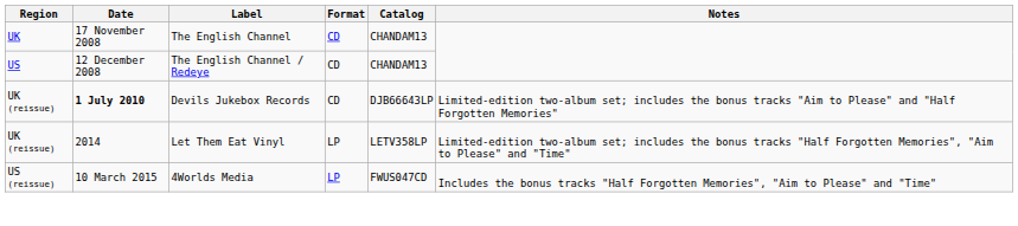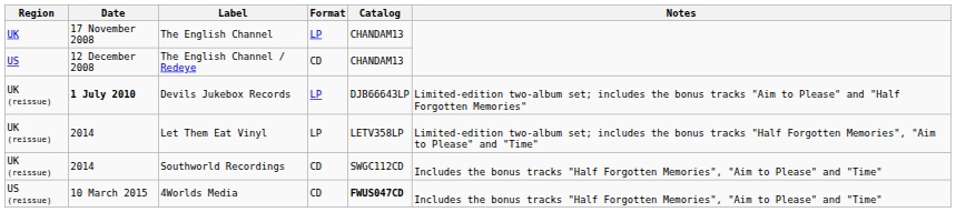The English Channel | Format: CD -> LP
Devils Jukebox Records | Format: CD -> LP
+ row: UK (reissue) | 2014 | Southworld Recordings | CD | SWGC112CD | Includes the bonus tracks "Half Forgotten Memories", "Aim to Please" and "Time"
4Worlds Media | Format: LP -> CD
4Worlds Media | Catalog: normal -> bold
